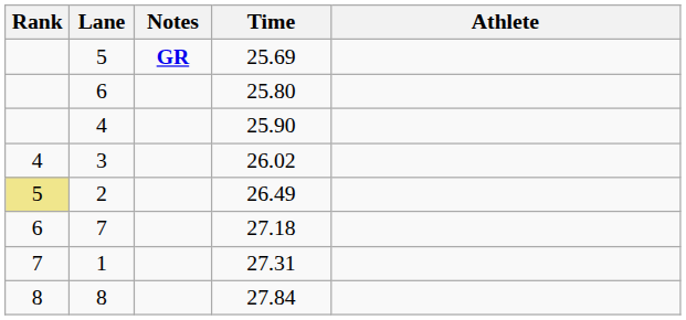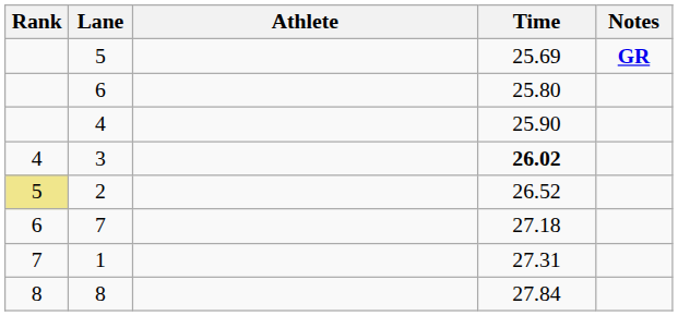columns swapped: Athlete <-> Notes
3 | Time: normal -> bold
2 | Time: 26.49 -> 26.52
